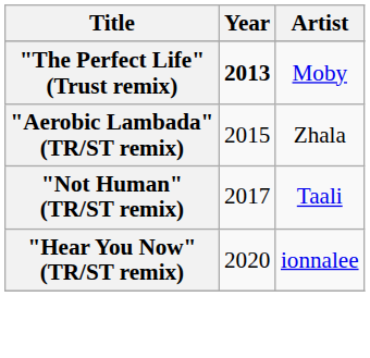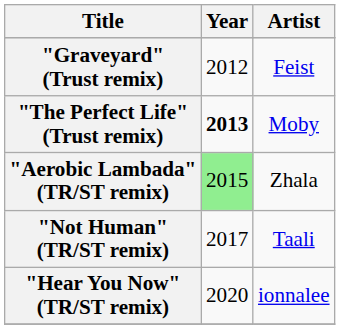+ row: "Graveyard" (Trust remix) | 2012 | Feist
"Aerobic Lambada" (TR/ST remix) | Year: no background -> lightgreen background
